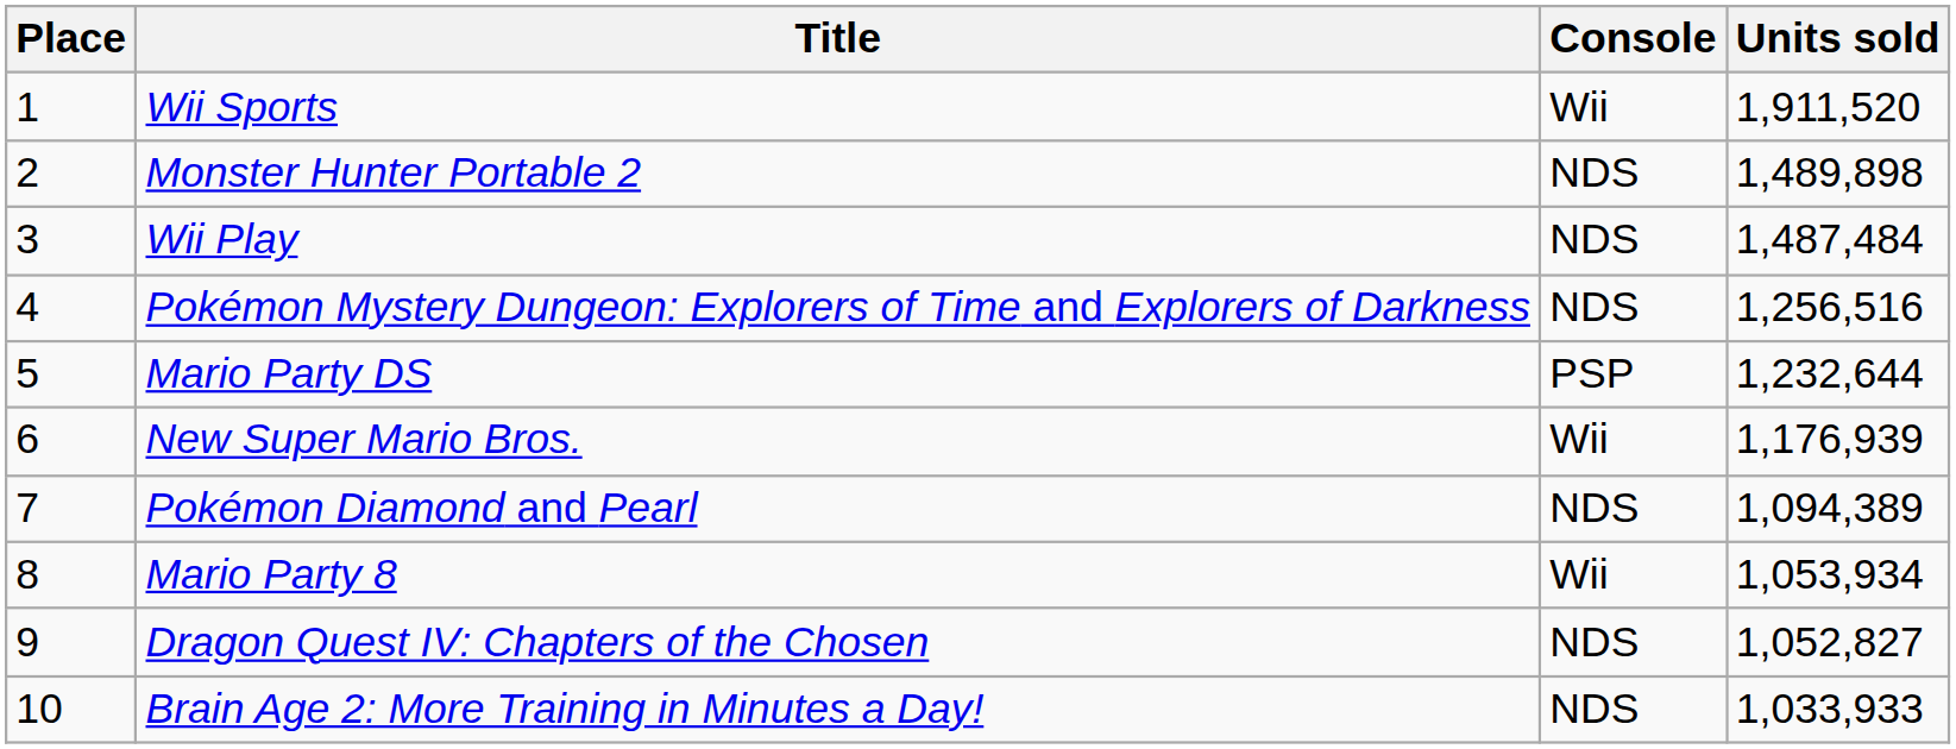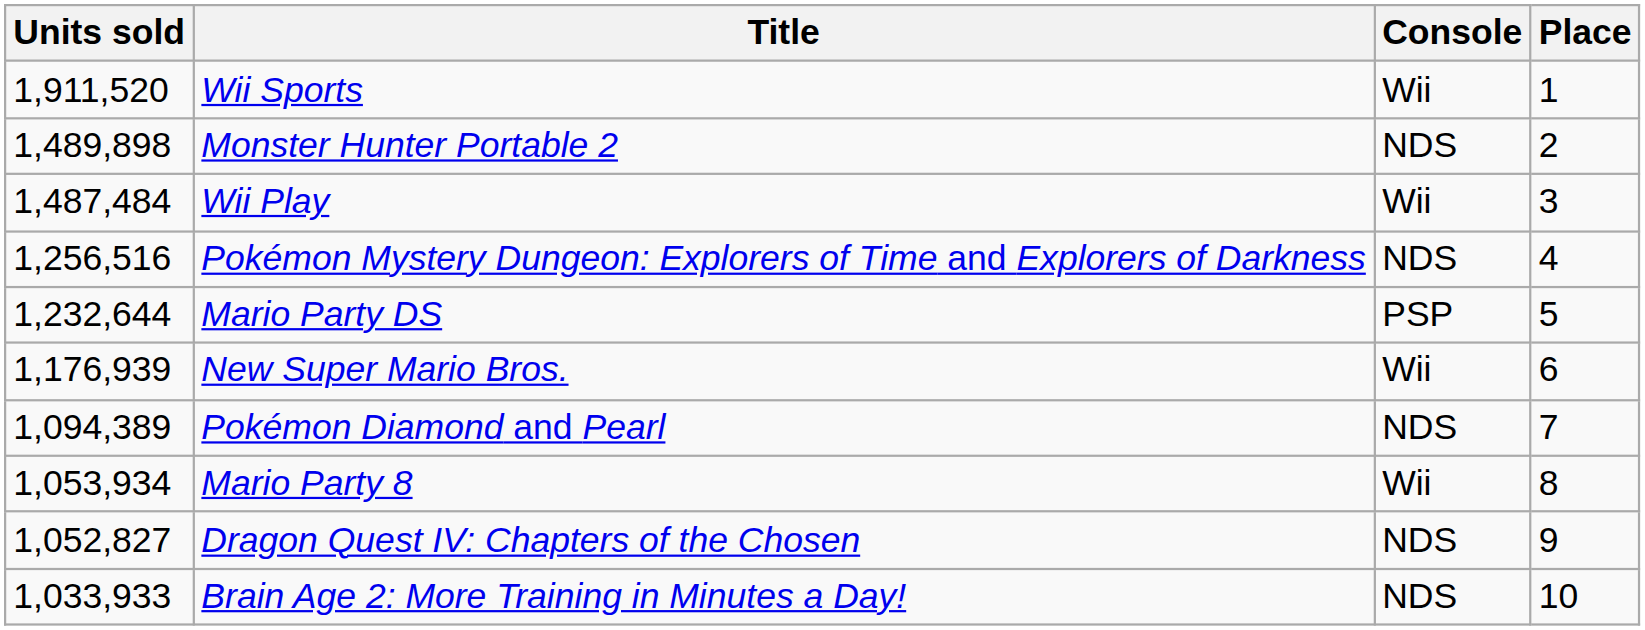columns swapped: Place <-> Units sold
Wii Play | Console: NDS -> Wii
